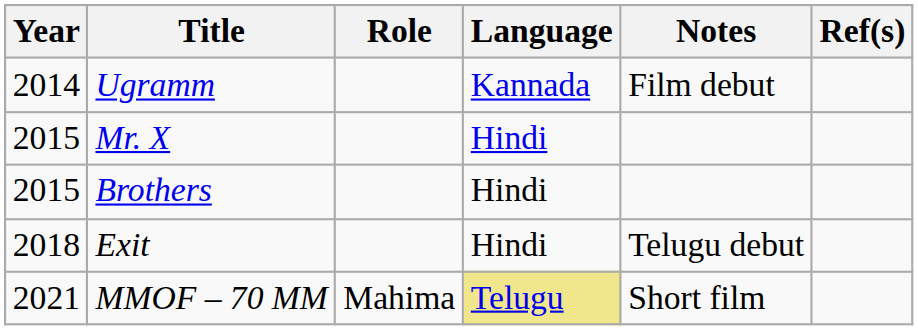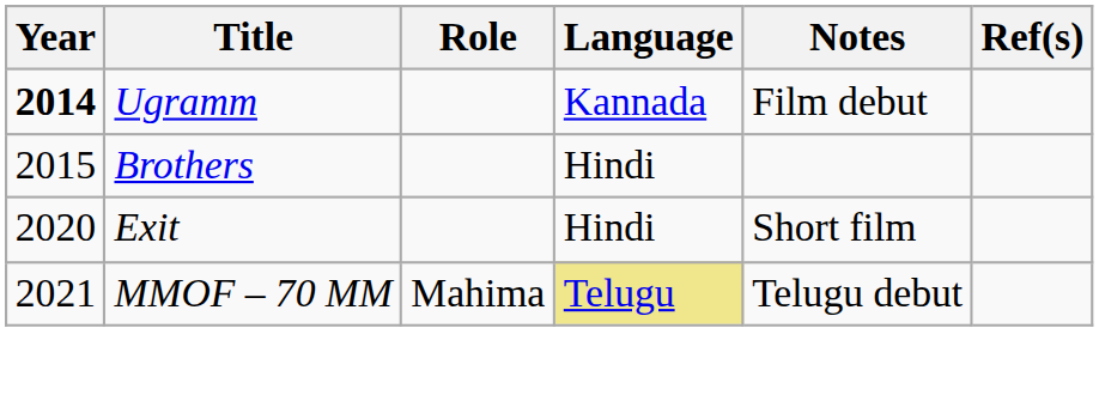Ugramm | Year: normal -> bold
- row: 2015 | Mr. X | Hindi
Exit | Year: 2018 -> 2020
Exit | Notes: Telugu debut -> Short film
MMOF – 70 MM | Notes: Short film -> Telugu debut
